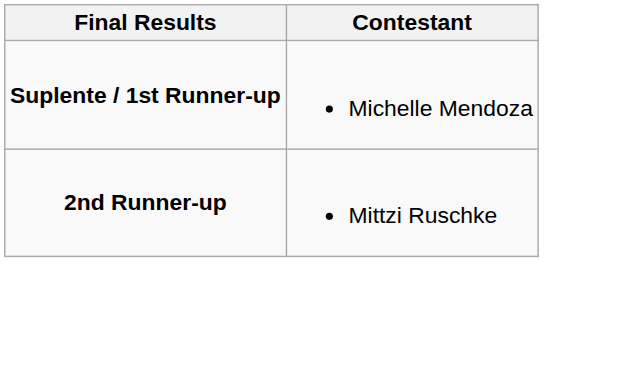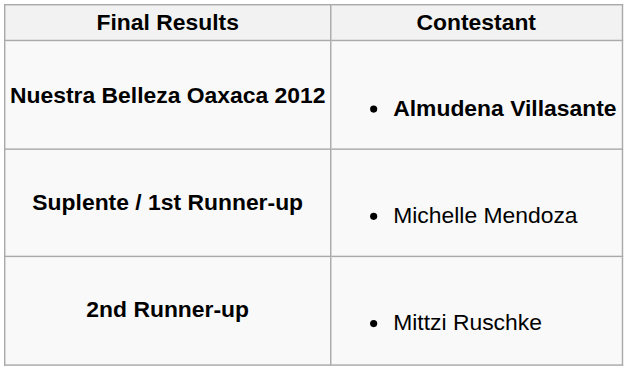+ row: Nuestra Belleza Oaxaca 2012 | Almudena Villasante
